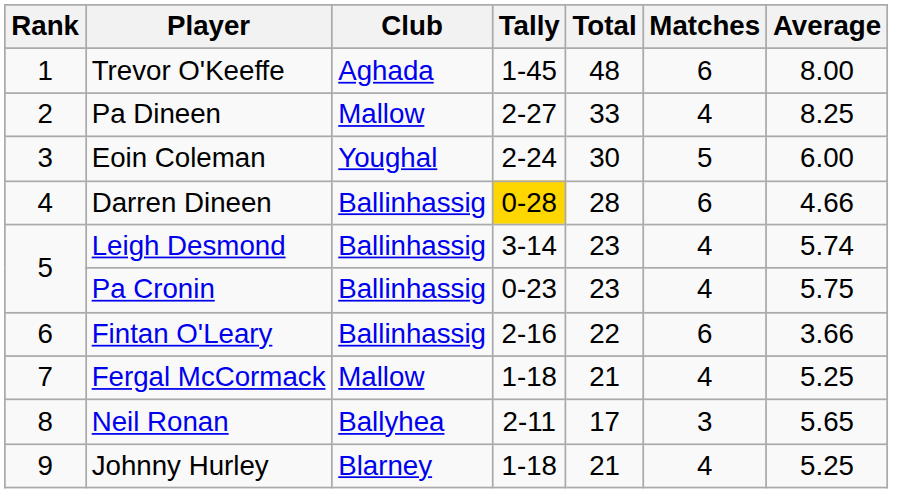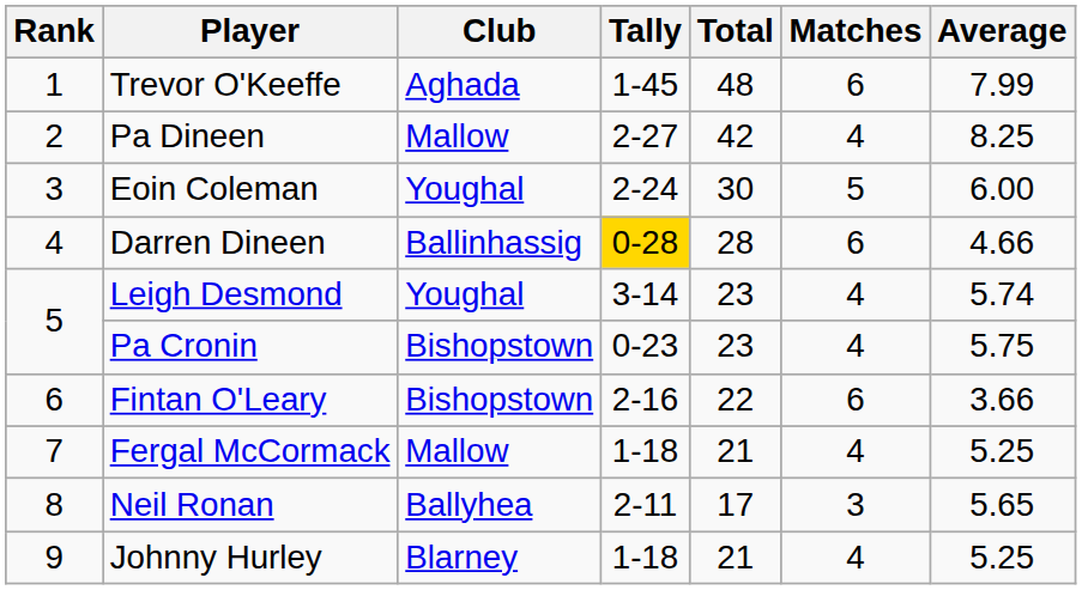Trevor O'Keeffe | Average: 8.00 -> 7.99
Pa Dineen | Total: 33 -> 42
Leigh Desmond | Club: Ballinhassig -> Youghal
Pa Cronin | Club: Ballinhassig -> Bishopstown
Fintan O'Leary | Club: Ballinhassig -> Bishopstown
